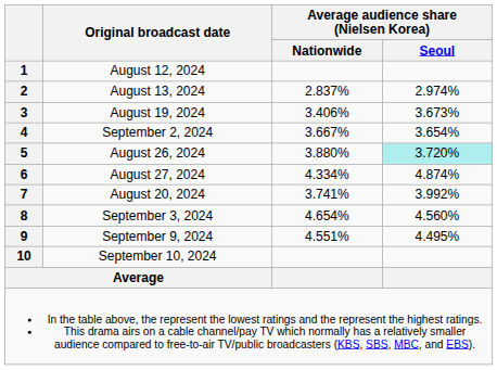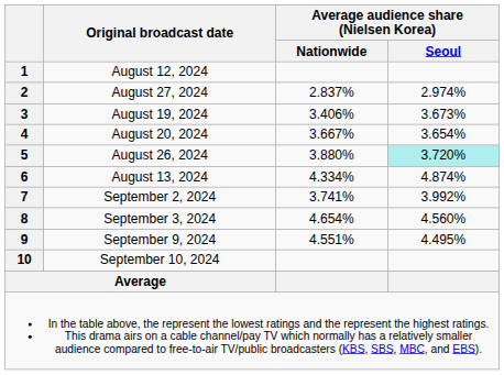2 | Original broadcast date: August 13, 2024 -> August 27, 2024
4 | Original broadcast date: September 2, 2024 -> August 20, 2024
6 | Original broadcast date: August 27, 2024 -> August 13, 2024
7 | Original broadcast date: August 20, 2024 -> September 2, 2024
